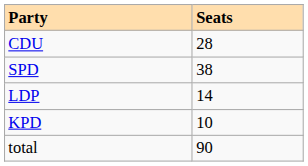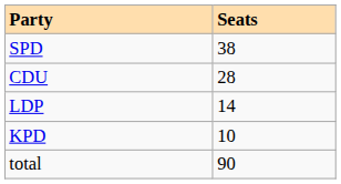rows swapped: SPD <-> CDU
